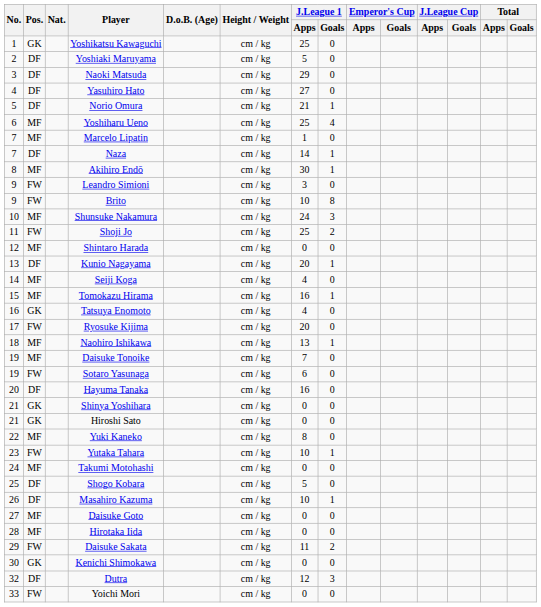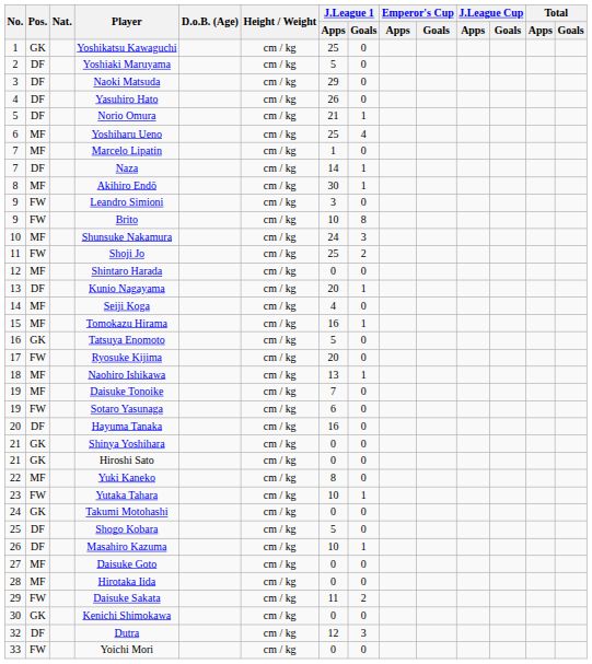Yasuhiro Hato | J.League 1 / Apps: 27 -> 26
Tatsuya Enomoto | J.League 1 / Apps: 4 -> 5
Takumi Motohashi | Pos.: MF -> GK
